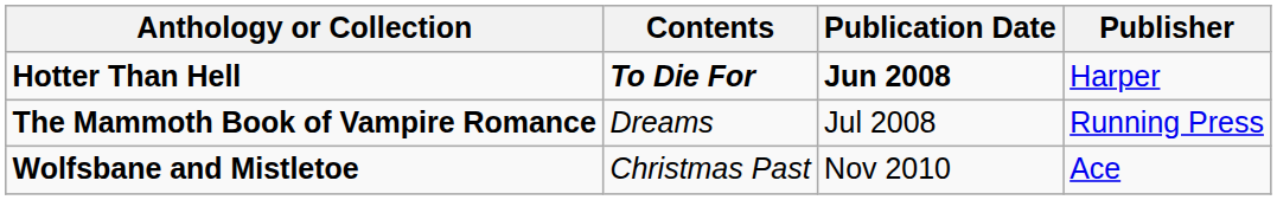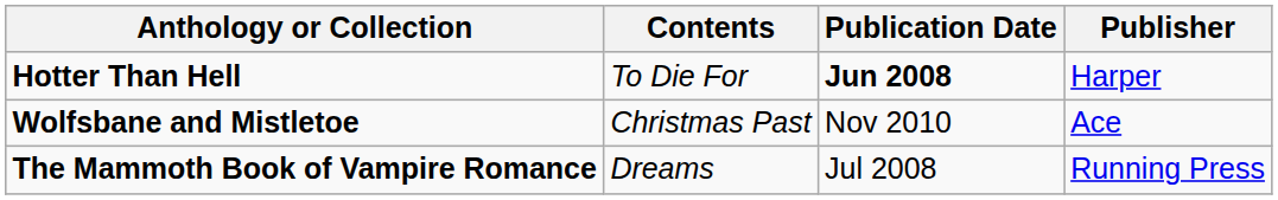Hotter Than Hell | Contents: bold -> normal
rows swapped: The Mammoth Book of Vampire Romance <-> Wolfsbane and Mistletoe
